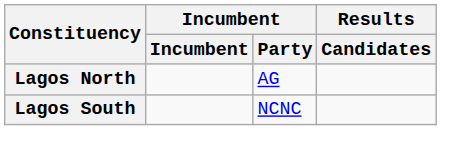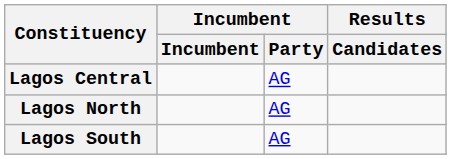+ row: Lagos Central | AG
Lagos South | Incumbent / Party: NCNC -> AG
